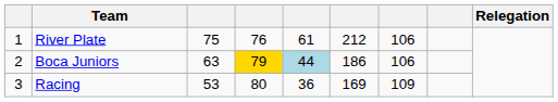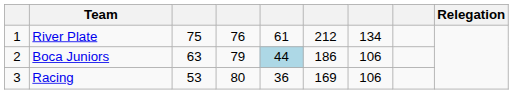River Plate | column 7: 106 -> 134
Boca Juniors | column 4: gold background -> no background
Racing | column 7: 109 -> 106
